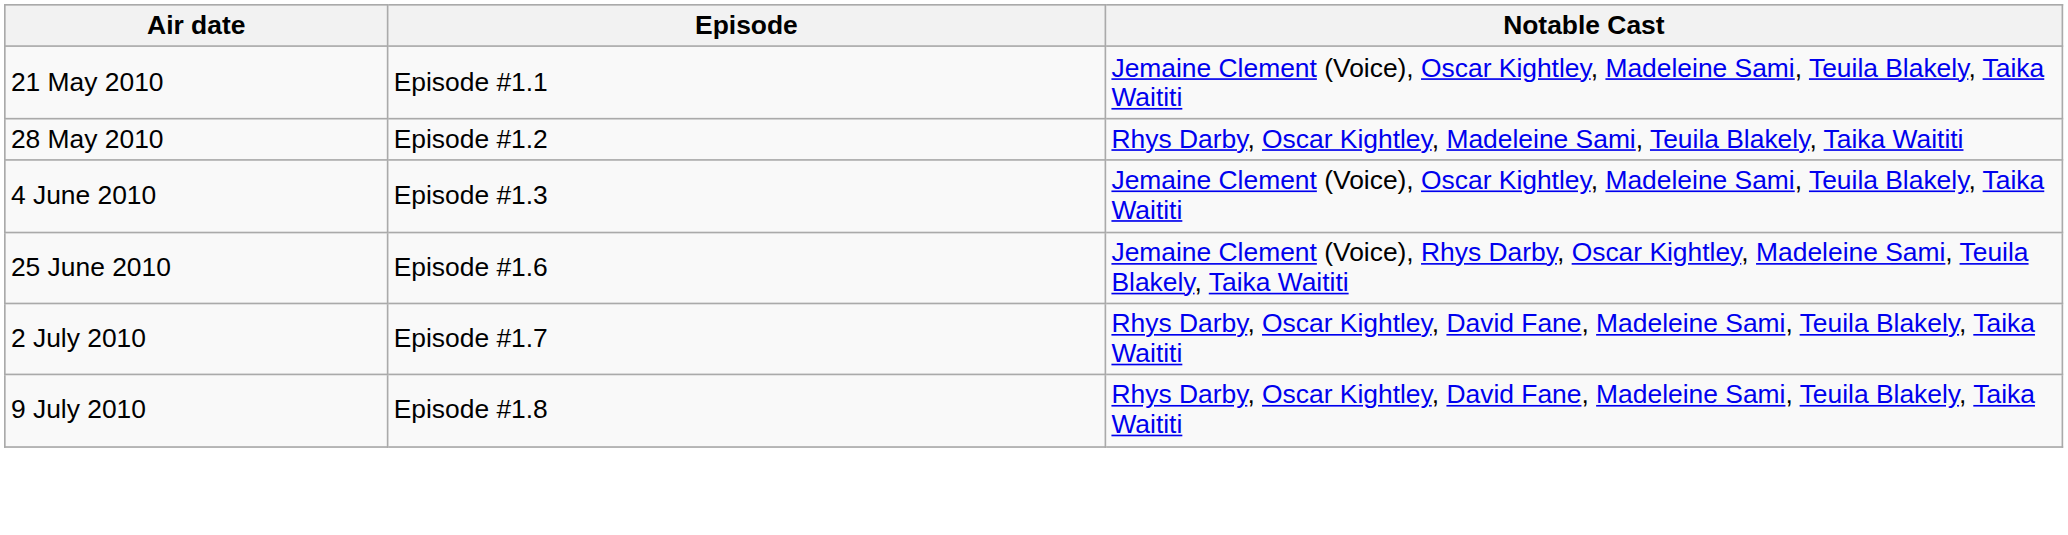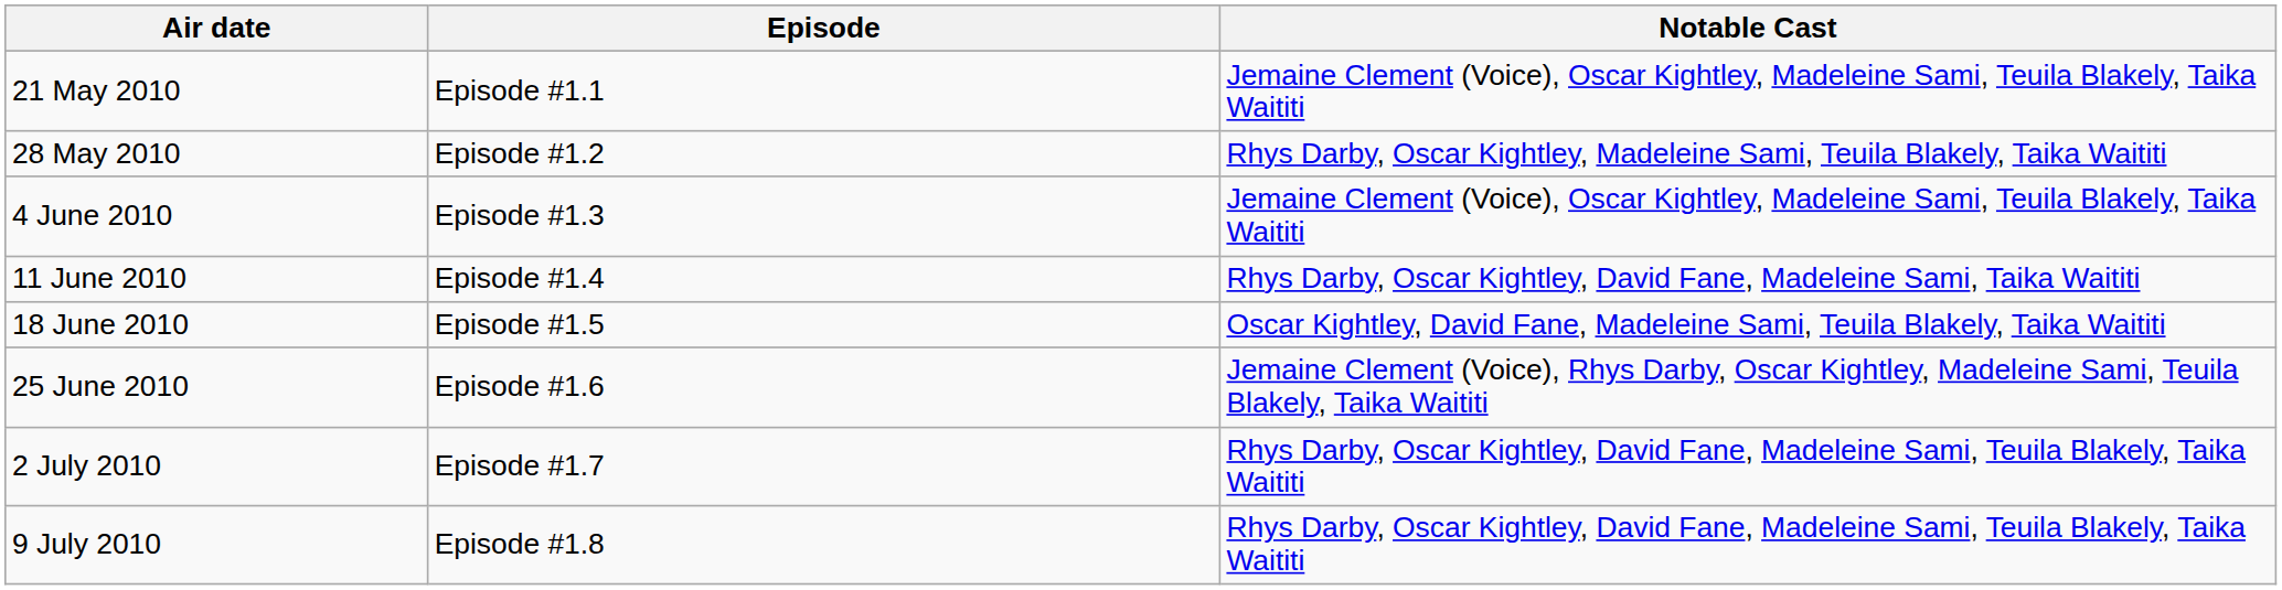+ row: 11 June 2010 | Episode #1.4 | Rhys Darby, Oscar Kightley, David Fane, Madeleine Sami, Taika Waititi
+ row: 18 June 2010 | Episode #1.5 | Oscar Kightley, David Fane, Madeleine Sami, Teuila Blakely, Taika Waititi
